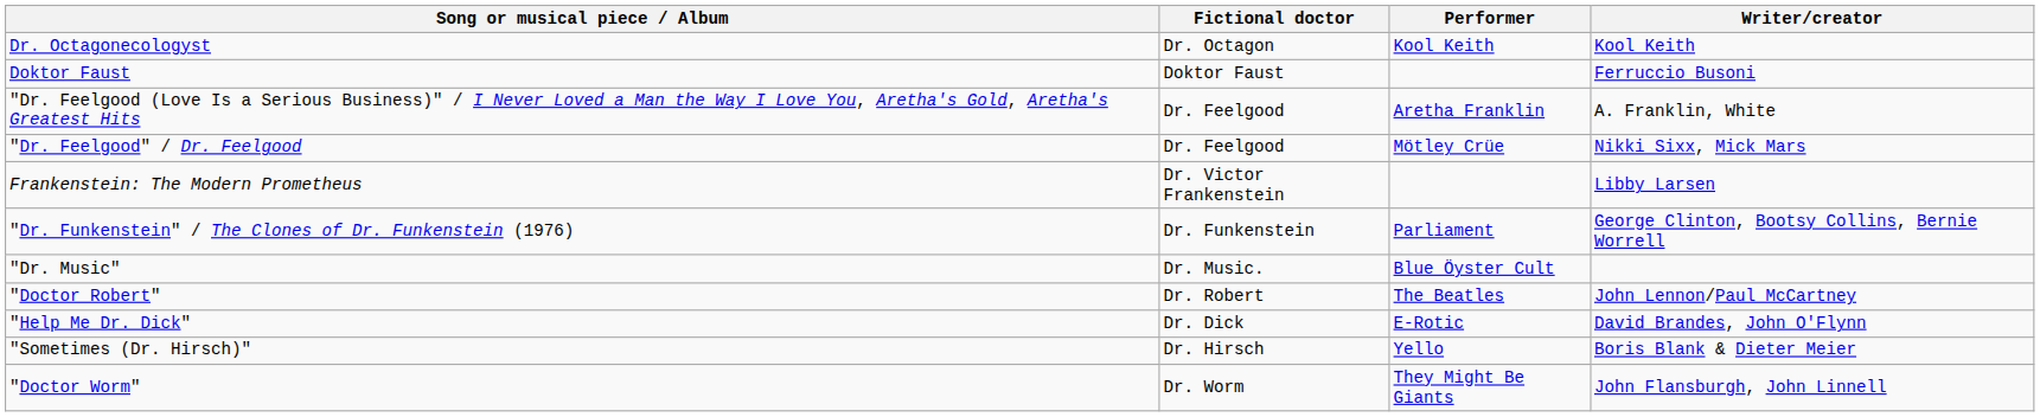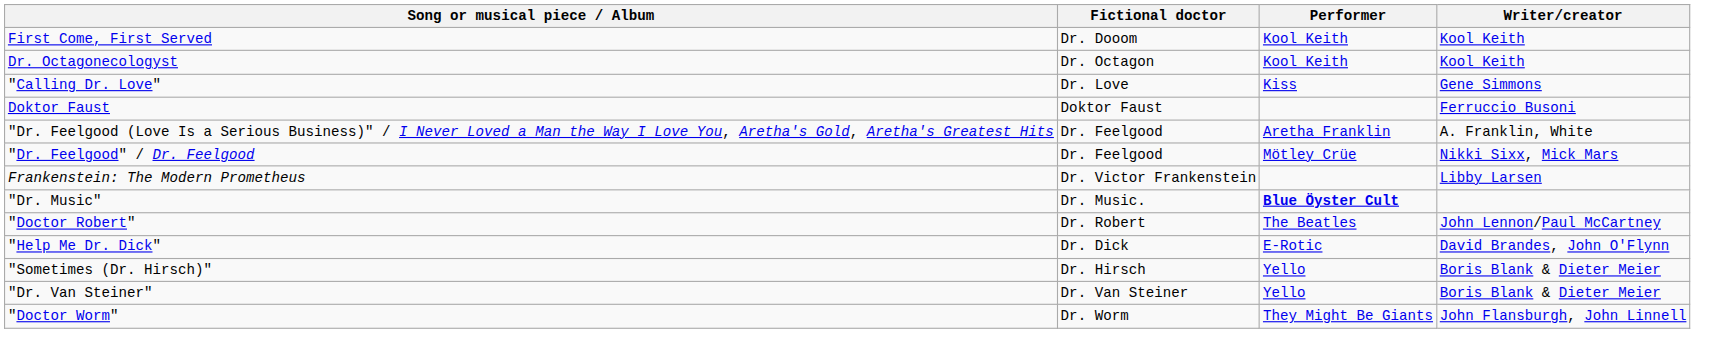+ row: First Come, First Served | Dr. Dooom | Kool Keith | Kool Keith
+ row: "Calling Dr. Love" | Dr. Love | Kiss | Gene Simmons
- row: "Dr. Funkenstein" / The Clones of Dr. Funkenstein (1976) | Dr. Funkenstein | Parliament | George Clinton, Bootsy Collins, Bernie Worrell
"Dr. Music" | Performer: normal -> bold
+ row: "Dr. Van Steiner" | Dr. Van Steiner | Yello | Boris Blank & Dieter Meier
